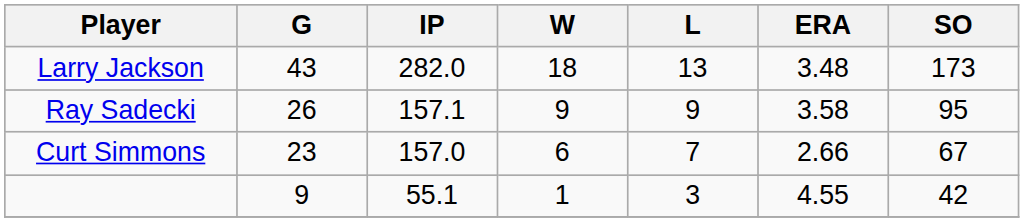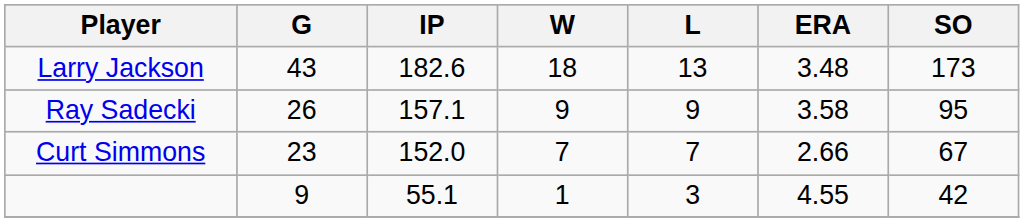Larry Jackson | IP: 282.0 -> 182.6
Curt Simmons | IP: 157.0 -> 152.0
Curt Simmons | W: 6 -> 7
